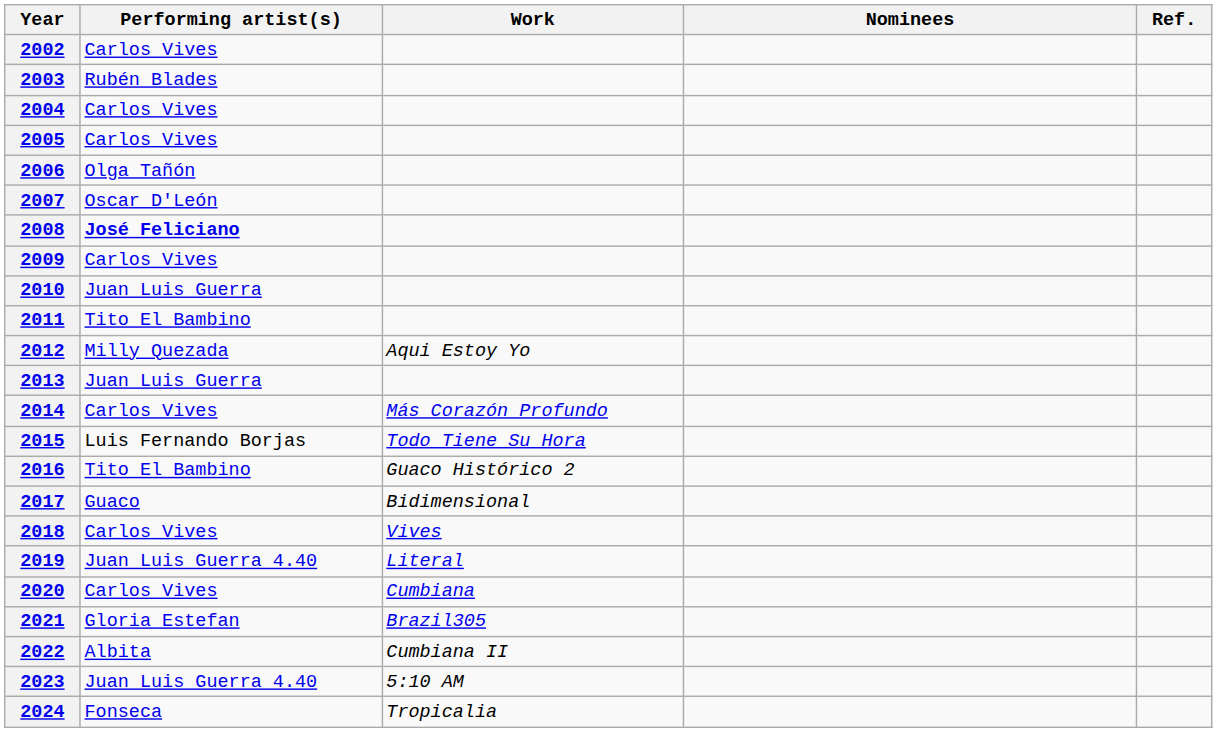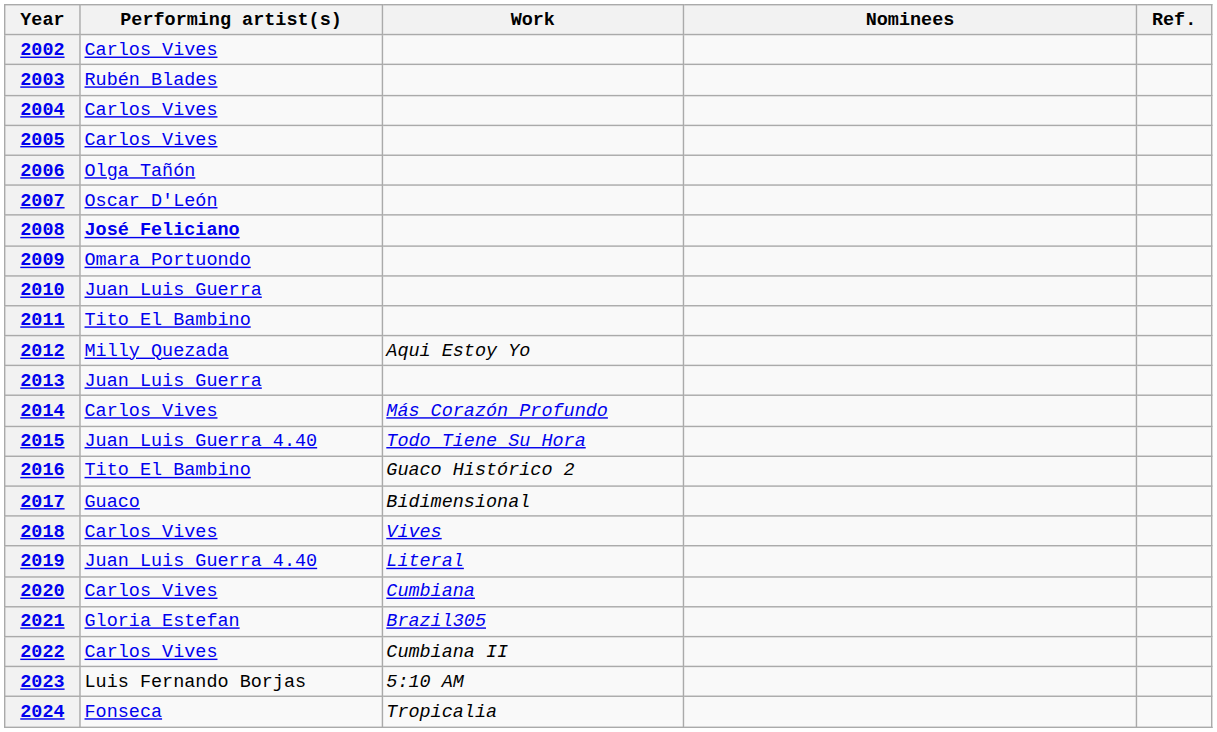2009 | Performing artist(s): Carlos Vives -> Omara Portuondo
2015 | Performing artist(s): Luis Fernando Borjas -> Juan Luis Guerra 4.40
2022 | Performing artist(s): Albita -> Carlos Vives
2023 | Performing artist(s): Juan Luis Guerra 4.40 -> Luis Fernando Borjas
